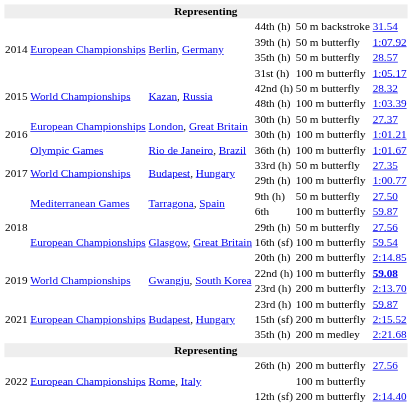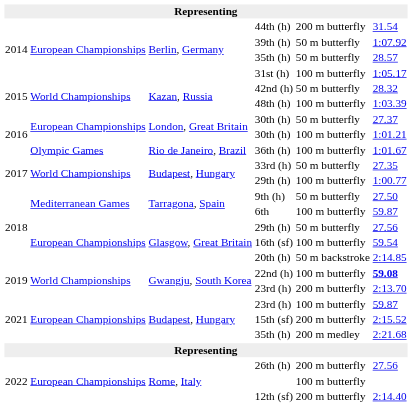44th (h) | column 5: 50 m backstroke -> 200 m butterfly
20th (h) | column 5: 200 m butterfly -> 50 m backstroke
